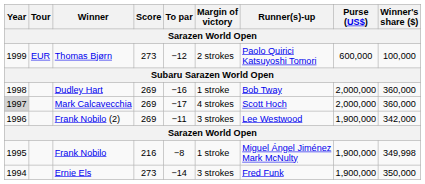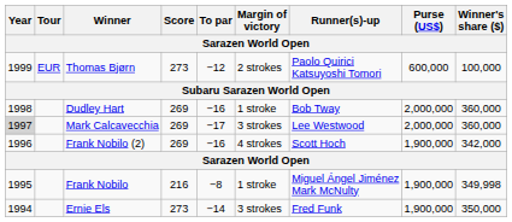Mark Calcavecchia | Margin of victory: 4 strokes -> 3 strokes
Mark Calcavecchia | Runner(s)-up: Scott Hoch -> Lee Westwood
Frank Nobilo (2) | To par: −11 -> −16
Frank Nobilo (2) | Margin of victory: 3 strokes -> 4 strokes
Frank Nobilo (2) | Runner(s)-up: Lee Westwood -> Scott Hoch
